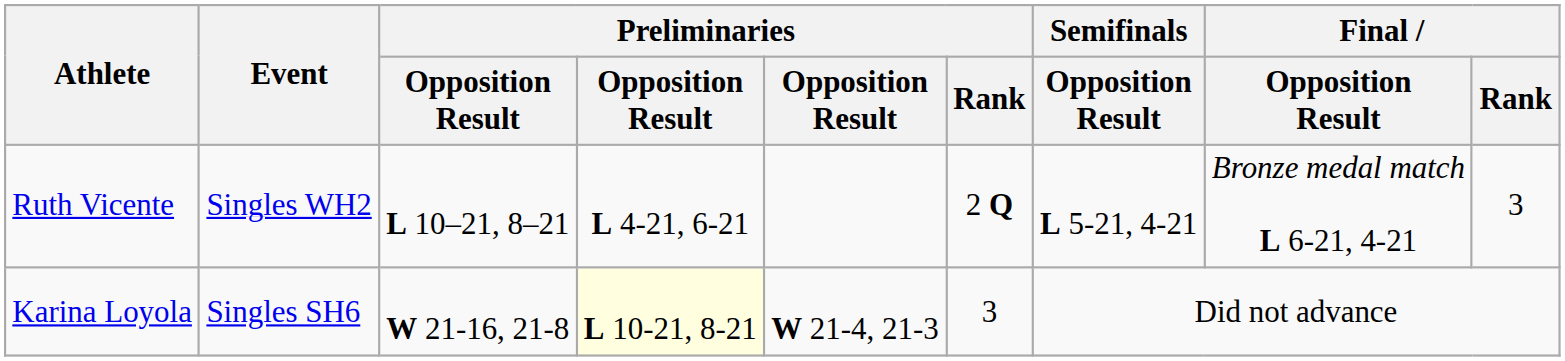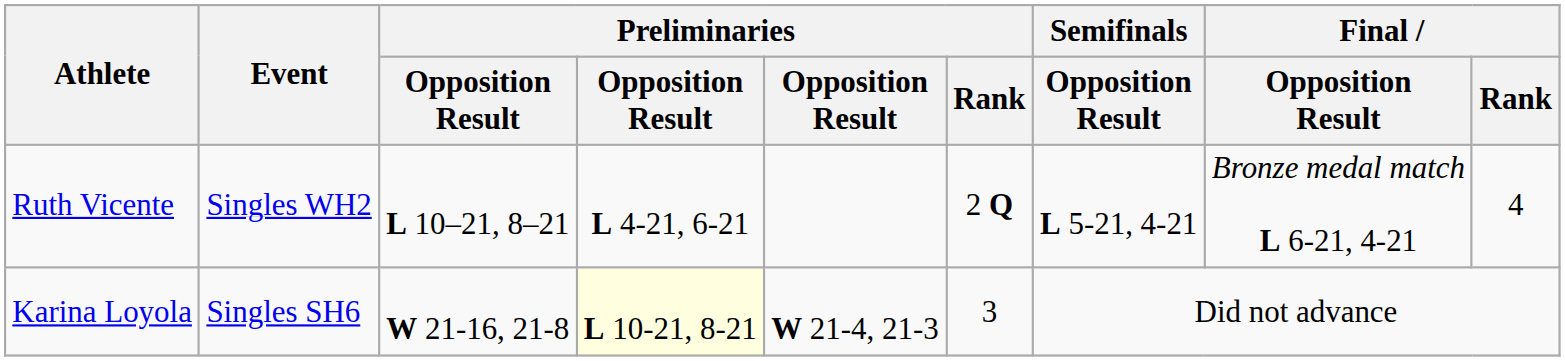Ruth Vicente | Final / Rank: 3 -> 4
